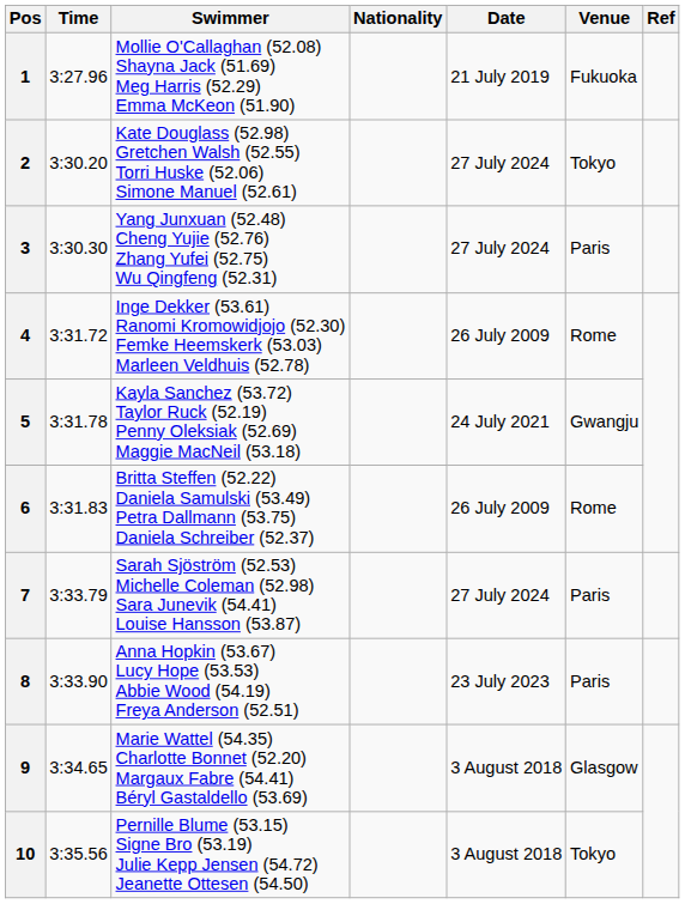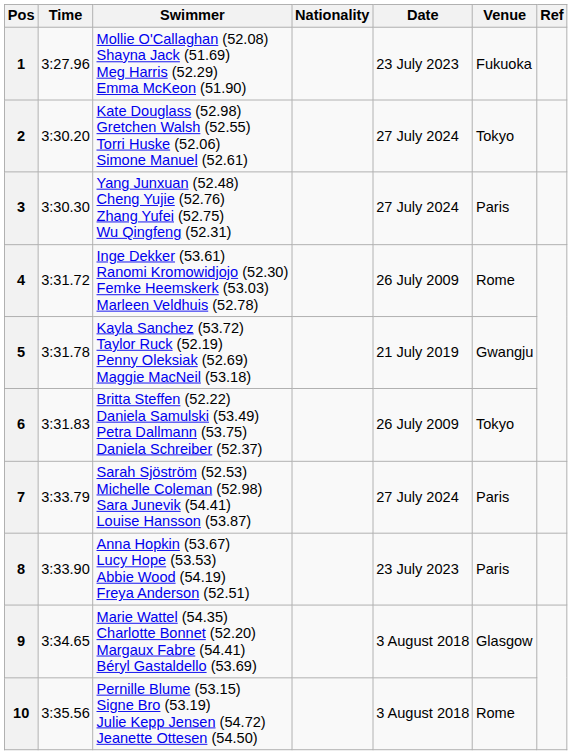1 | Date: 21 July 2019 -> 23 July 2023
5 | Date: 24 July 2021 -> 21 July 2019
6 | Venue: Rome -> Tokyo
10 | Venue: Tokyo -> Rome
